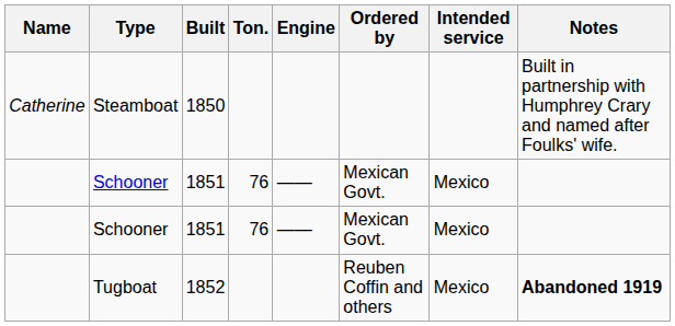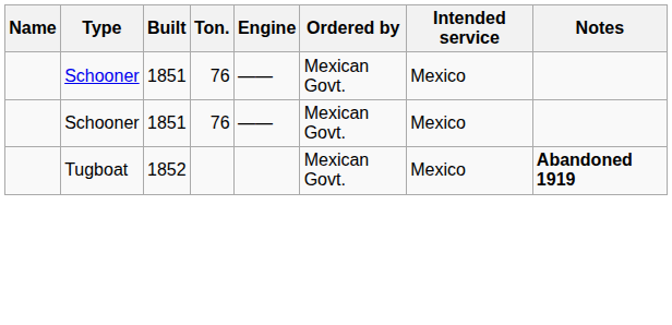- row: Catherine | Steamboat | 1850 | Built in partnership with Humphrey Crary and named after Foulks' wife.
Tugboat | Ordered by: Reuben Coffin and others -> Mexican Govt.
